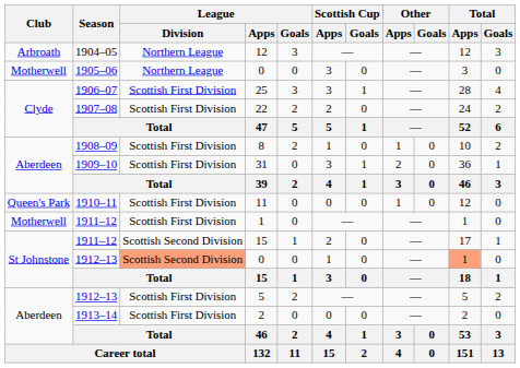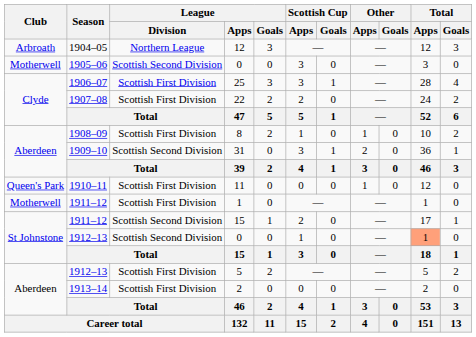1905–06 / 0 | League / Division: Northern League -> Scottish Second Division
31 | League / Division: Scottish First Division -> Scottish Second Division
1912–13 / 0 | League / Division: lightsalmon background -> no background
